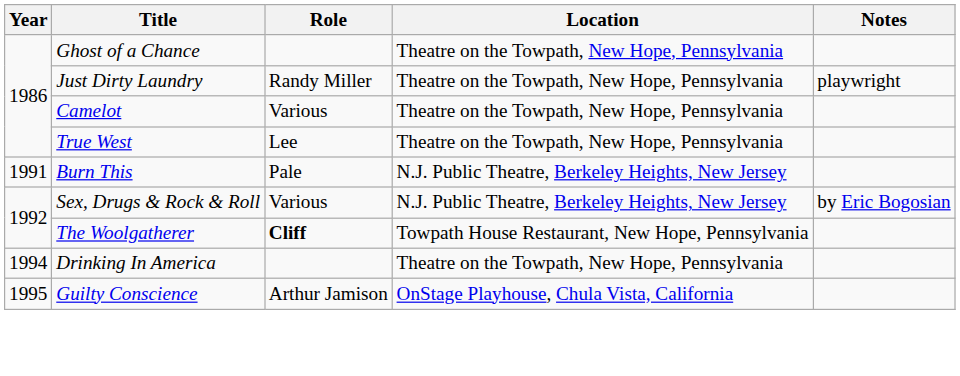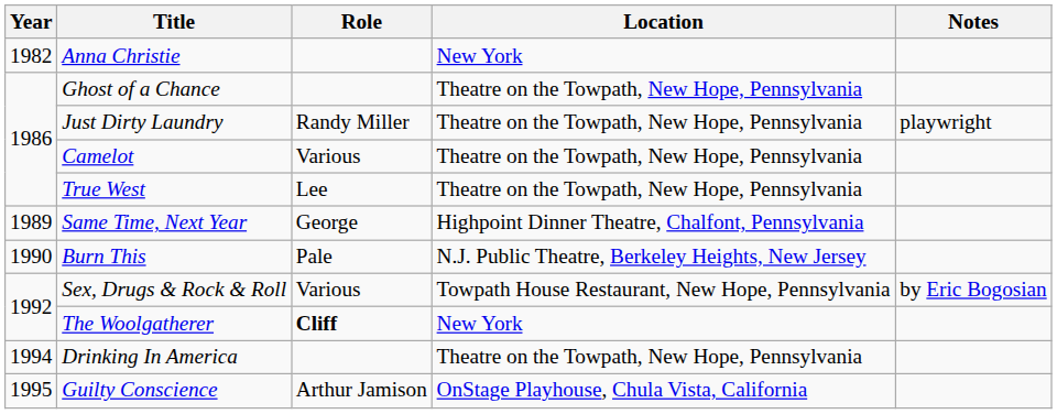+ row: 1982 | Anna Christie | New York
+ row: 1989 | Same Time, Next Year | George | Highpoint Dinner Theatre, Chalfont, Pennsylvania
Burn This | Year: 1991 -> 1990
Sex, Drugs & Rock & Roll | Location: N.J. Public Theatre, Berkeley Heights, New Jersey -> Towpath House Restaurant, New Hope, Pennsylvania
The Woolgatherer | Location: Towpath House Restaurant, New Hope, Pennsylvania -> New York
